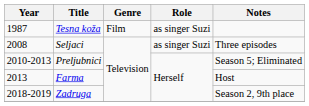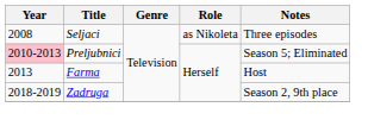- row: 1987 | Tesna koža | Film | as singer Suzi
Seljaci | Role: as singer Suzi -> as Nikoleta
Preljubnici | Year: no background -> pink background
